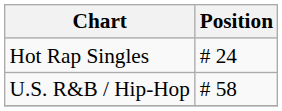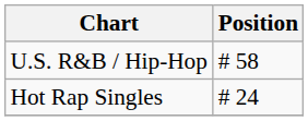rows swapped: U.S. R&B / Hip-Hop <-> Hot Rap Singles
